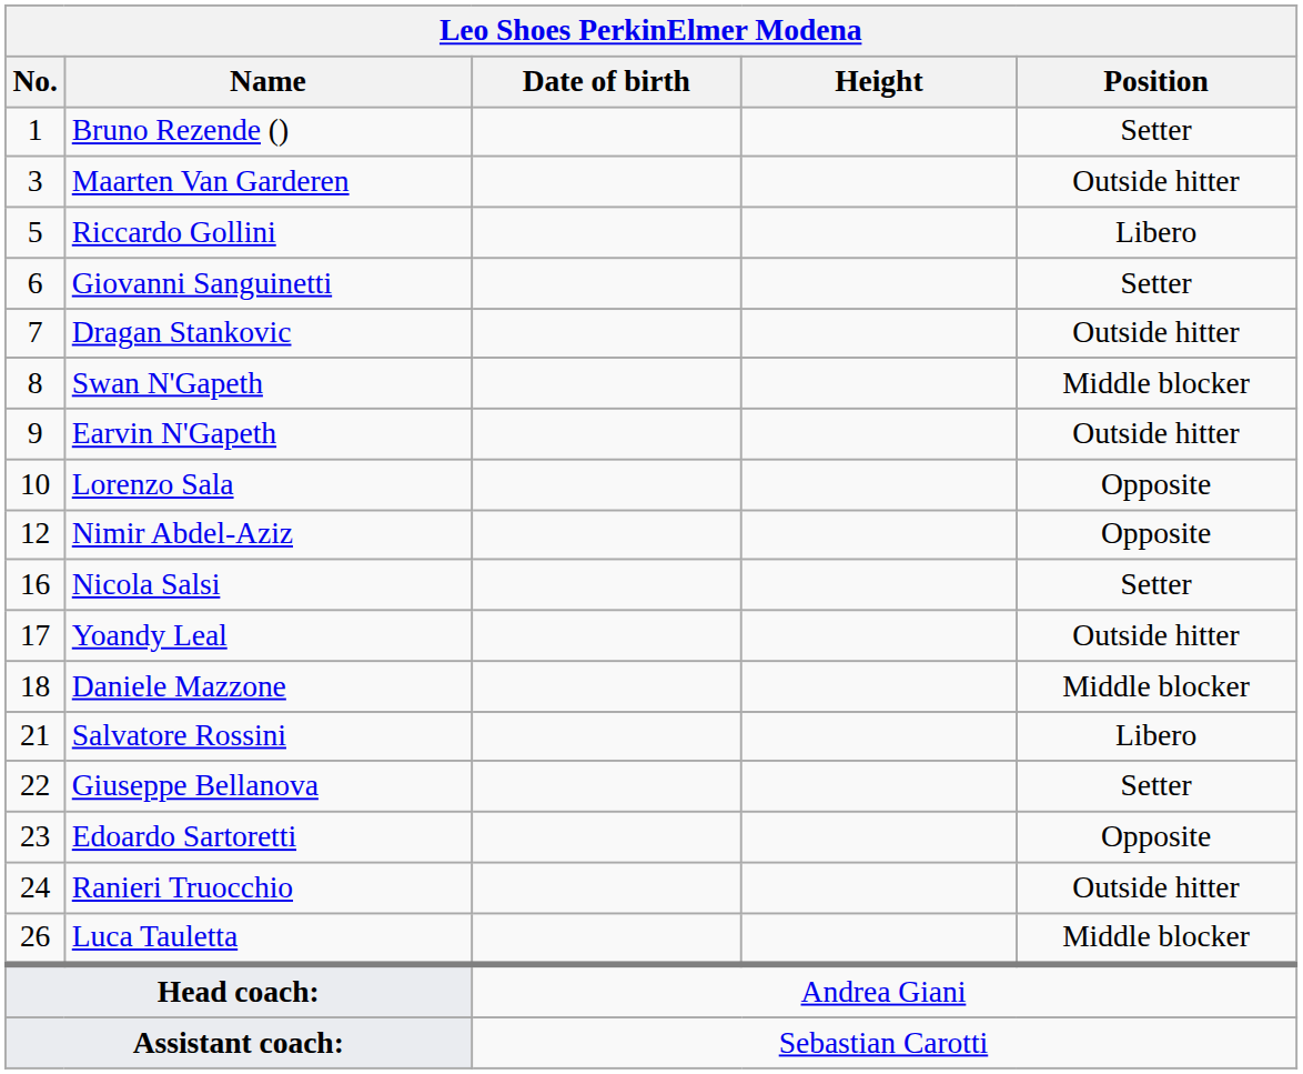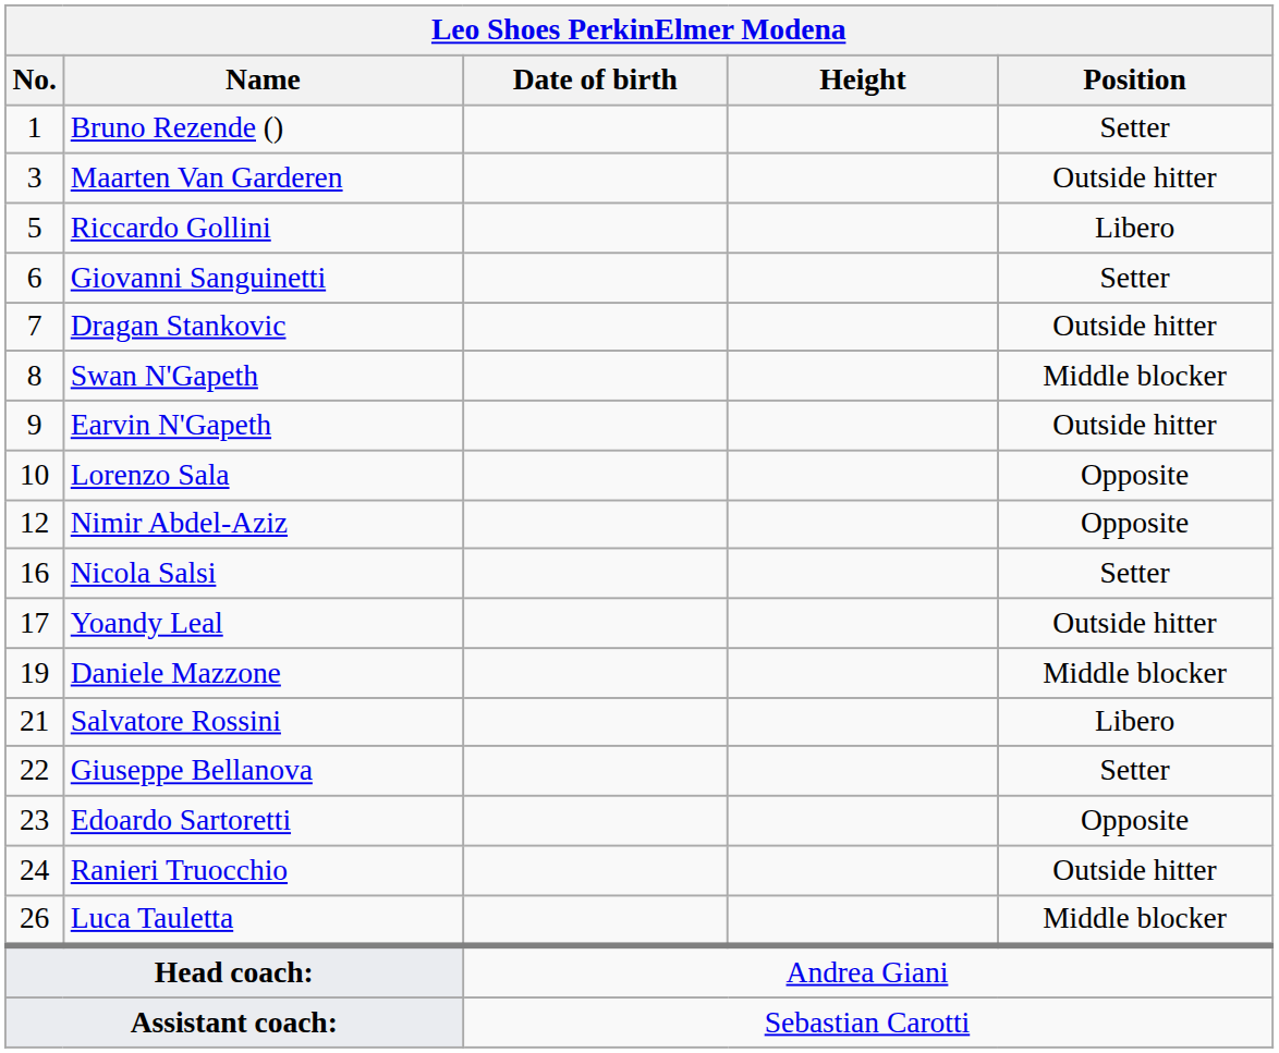Daniele Mazzone | No.: 18 -> 19
